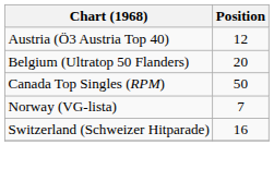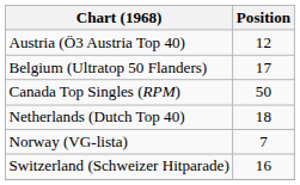Belgium (Ultratop 50 Flanders) | Position: 20 -> 17
+ row: Netherlands (Dutch Top 40) | 18
